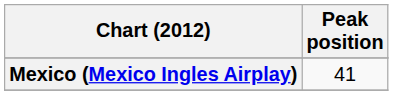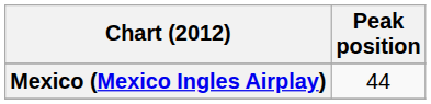Mexico (Mexico Ingles Airplay) | Peak position: 41 -> 44
